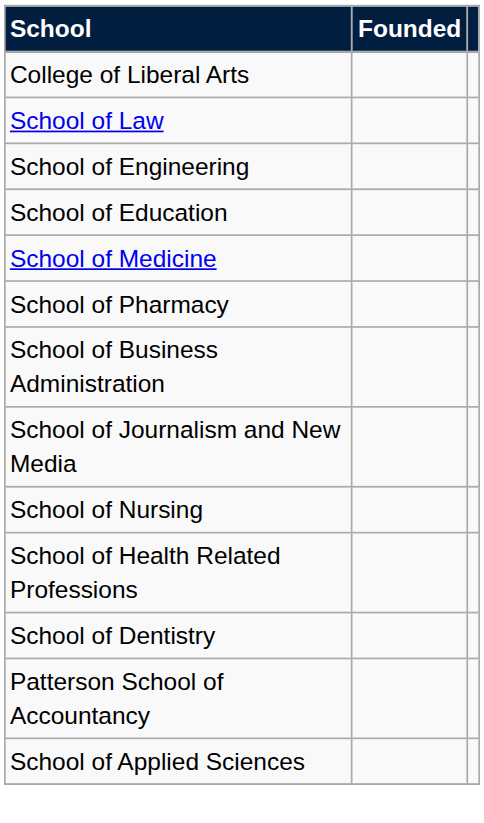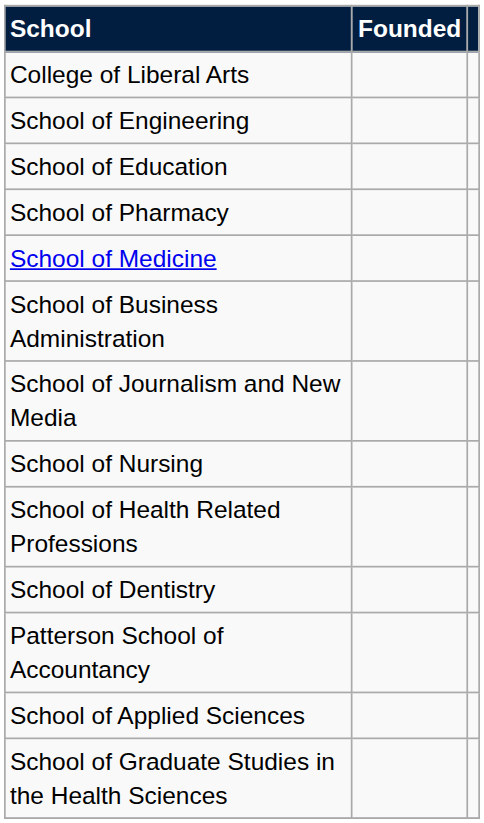- row: School of Law
rows swapped: School of Medicine <-> School of Pharmacy
+ row: School of Graduate Studies in the Health Sciences
